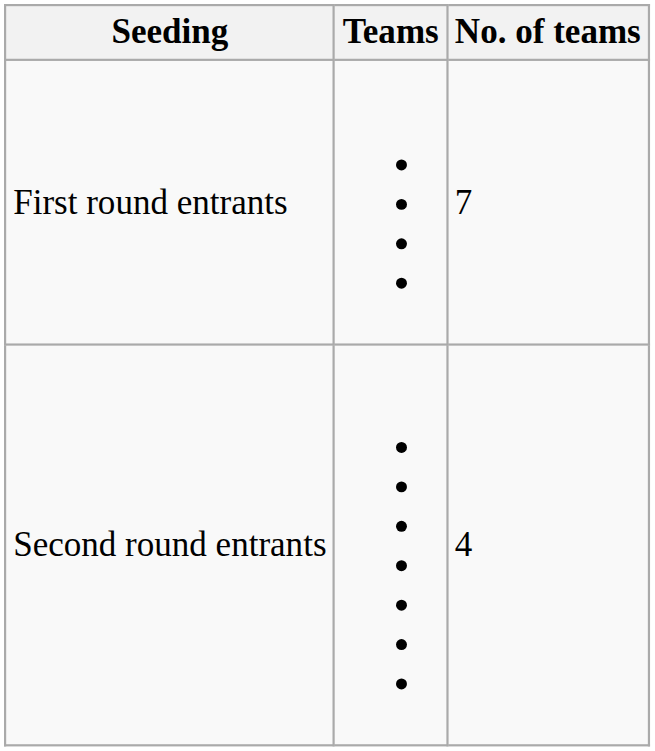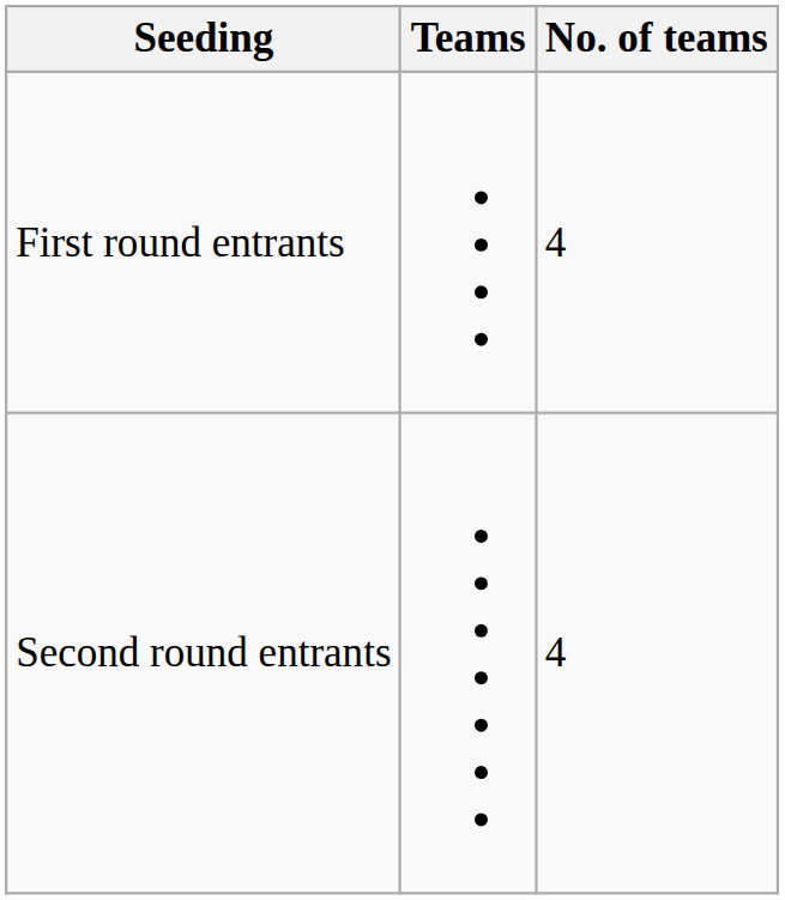First round entrants | No. of teams: 7 -> 4
